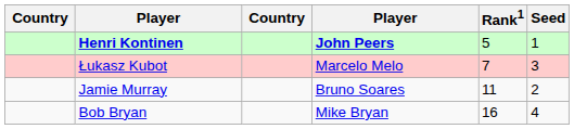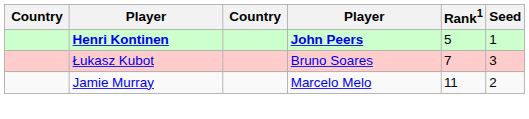Łukasz Kubot | column 4: Marcelo Melo -> Bruno Soares
Jamie Murray | column 4: Bruno Soares -> Marcelo Melo
- row: Bob Bryan | Mike Bryan | 16 | 4
